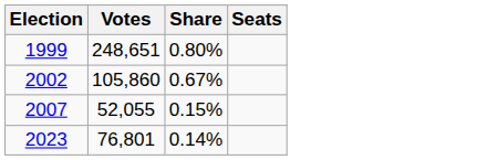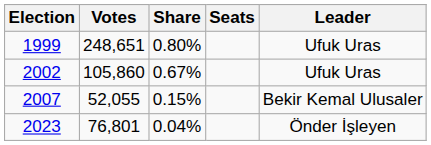+ column: Leader | Ufuk Uras | Ufuk Uras | Bekir Kemal Ulusaler | Önder İşleyen
2023 | Share: 0.14% -> 0.04%
